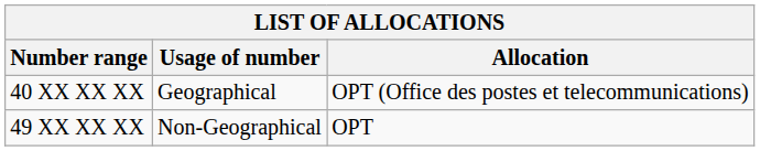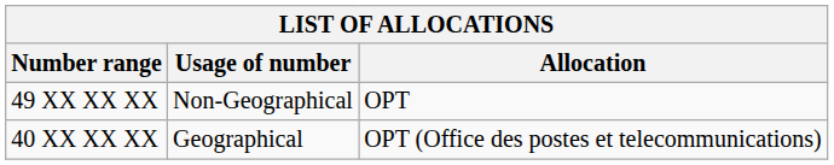rows swapped: 40 XX XX XX <-> 49 XX XX XX
